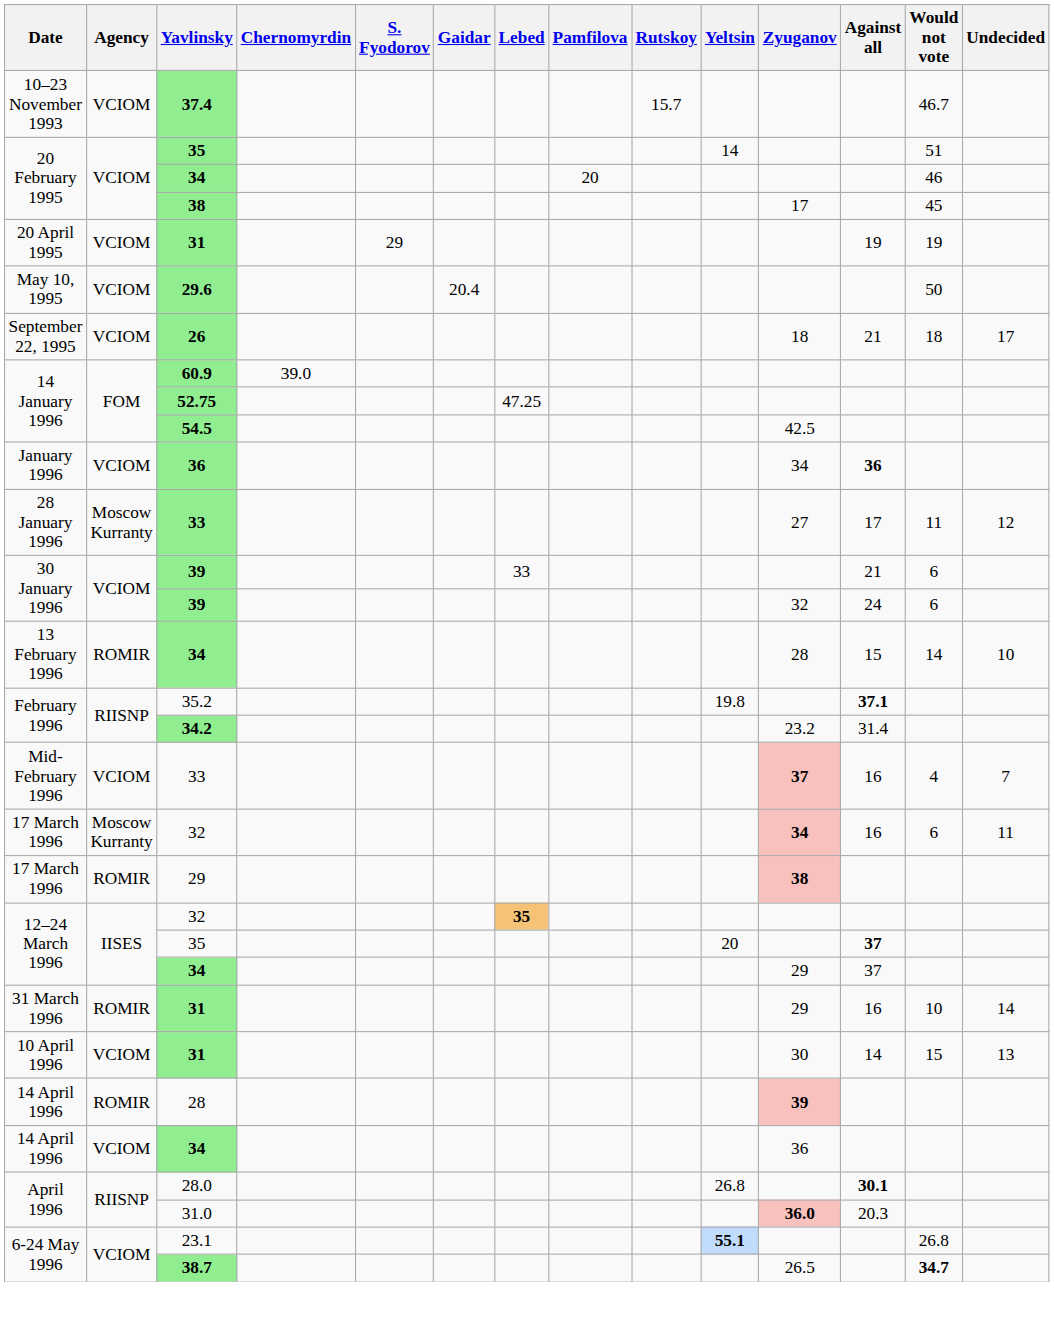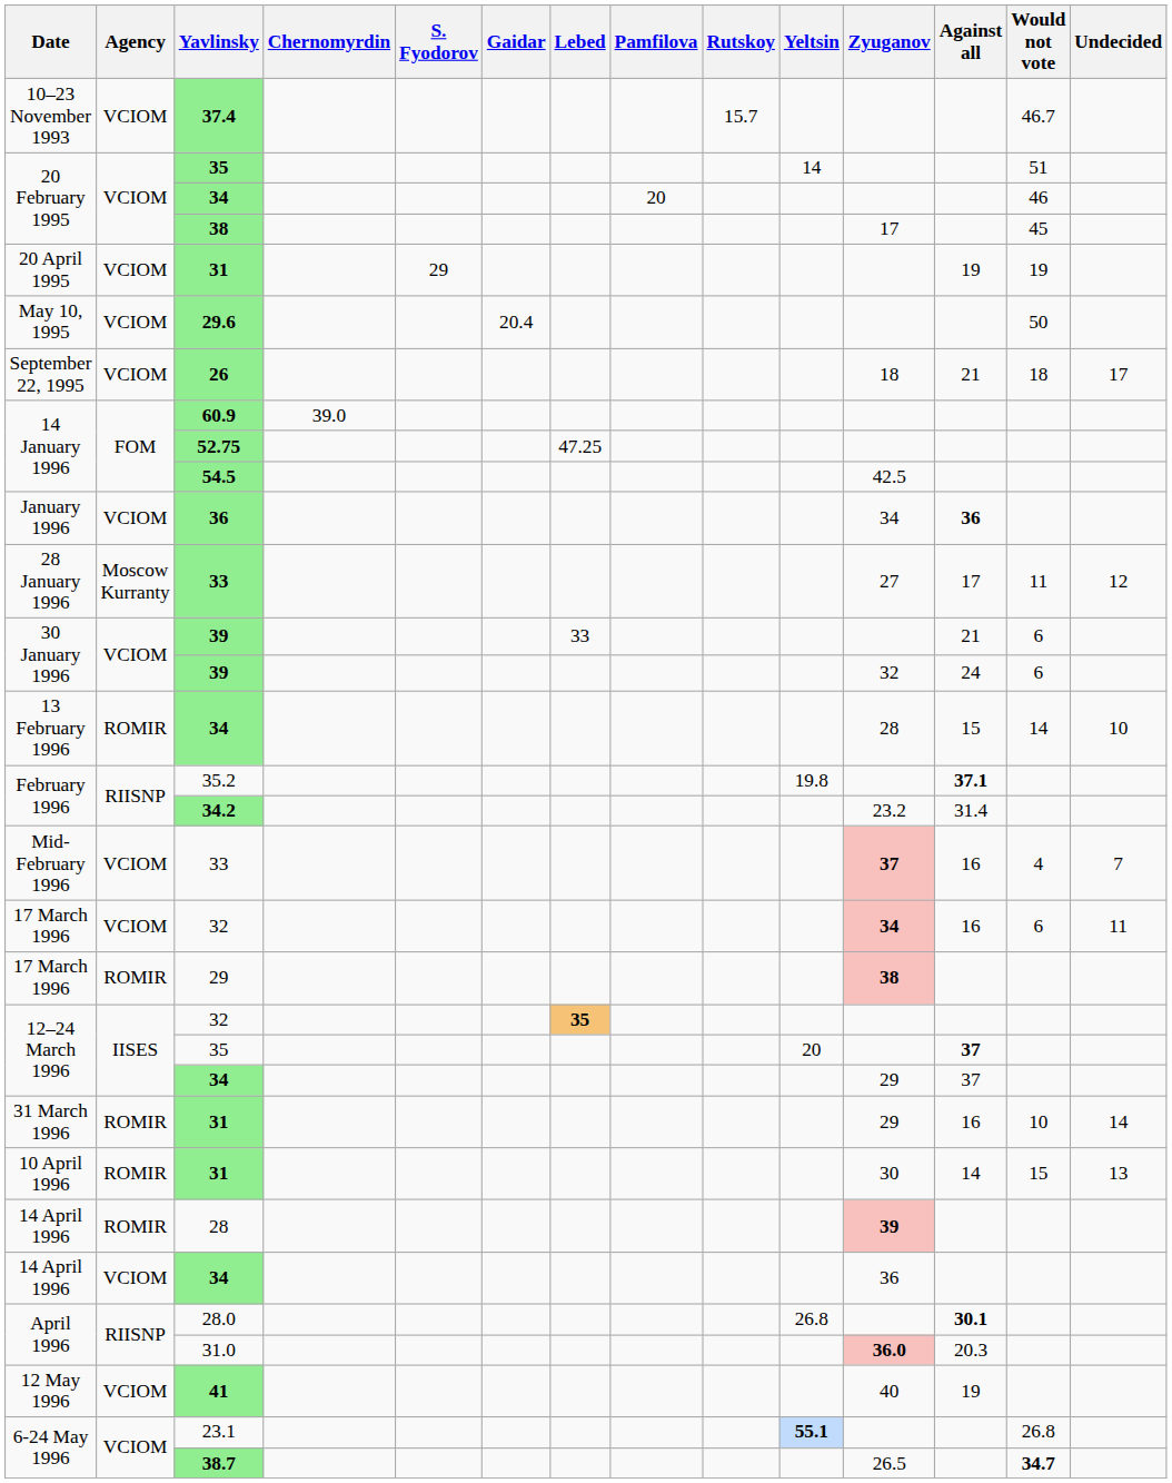17 March 1996 / 32 | Agency: Moscow Kurranty -> VCIOM
10 April 1996 / 31 | Agency: VCIOM -> ROMIR
+ row: 12 May 1996 | VCIOM | 41 | 40 | 19
